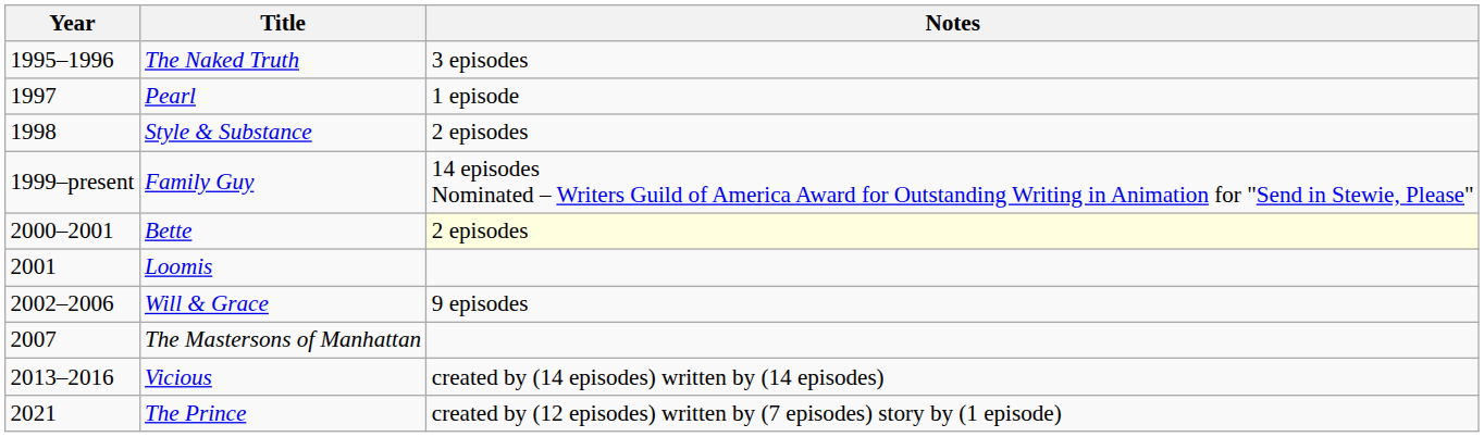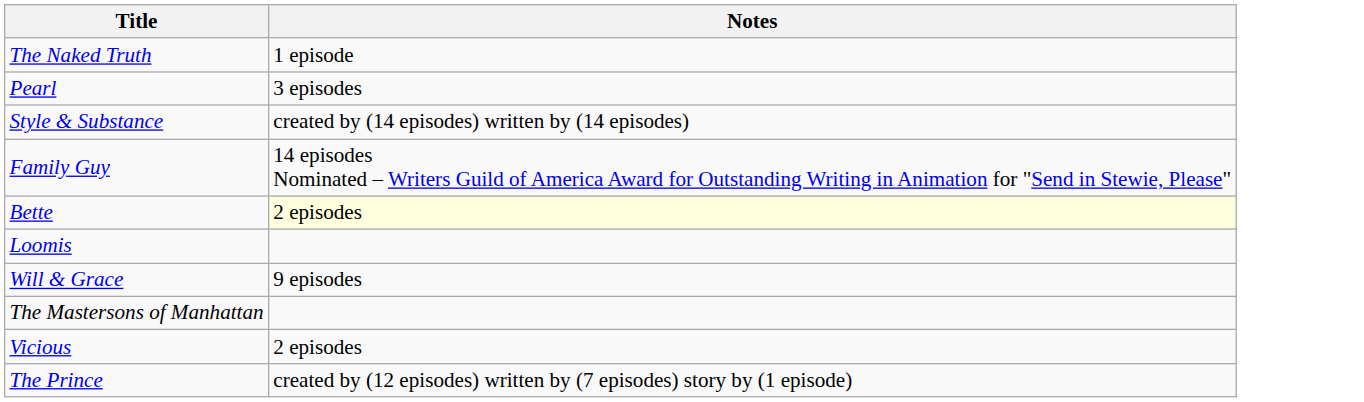- column: Year | 1995–1996 | 1997 | 1998 | 1999–present | 2000–2001 | 2001 | 2002–2006 | 2007 | 2013–2016 | 2021
The Naked Truth | Notes: 3 episodes -> 1 episode
Pearl | Notes: 1 episode -> 3 episodes
Style & Substance | Notes: 2 episodes -> created by (14 episodes) written by (14 episodes)
Vicious | Notes: created by (14 episodes) written by (14 episodes) -> 2 episodes
